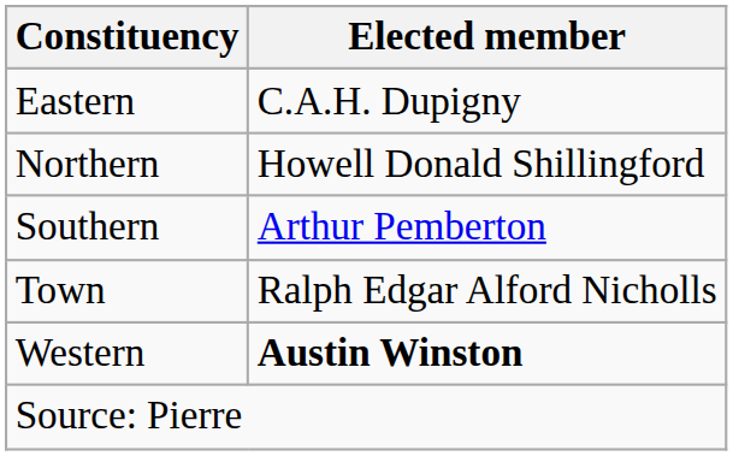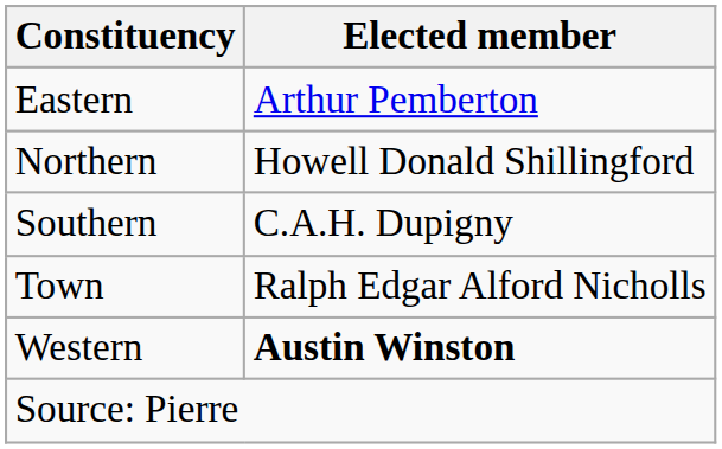Eastern | Elected member: C.A.H. Dupigny -> Arthur Pemberton
Southern | Elected member: Arthur Pemberton -> C.A.H. Dupigny
